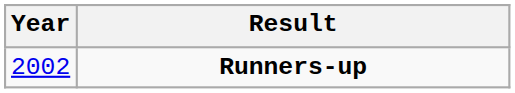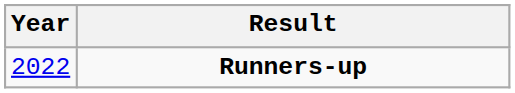Runners-up | Year: 2002 -> 2022
